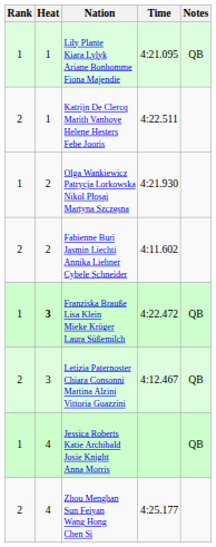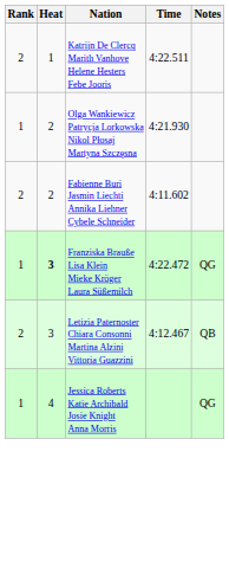- row: 1 | 1 | Lily Plante Kiara Lylyk Ariane Bonhomme Fiona Majendie | 4:21.095 | QB
Franziska Brauße Lisa Klein Mieke Kröger Laura Süßemilch | Notes: QB -> QG
Jessica Roberts Katie Archibald Josie Knight Anna Morris | Notes: QB -> QG
- row: 2 | 4 | Zhou Menghan Sun Feiyan Wang Hong Chen Si | 4:25.177
